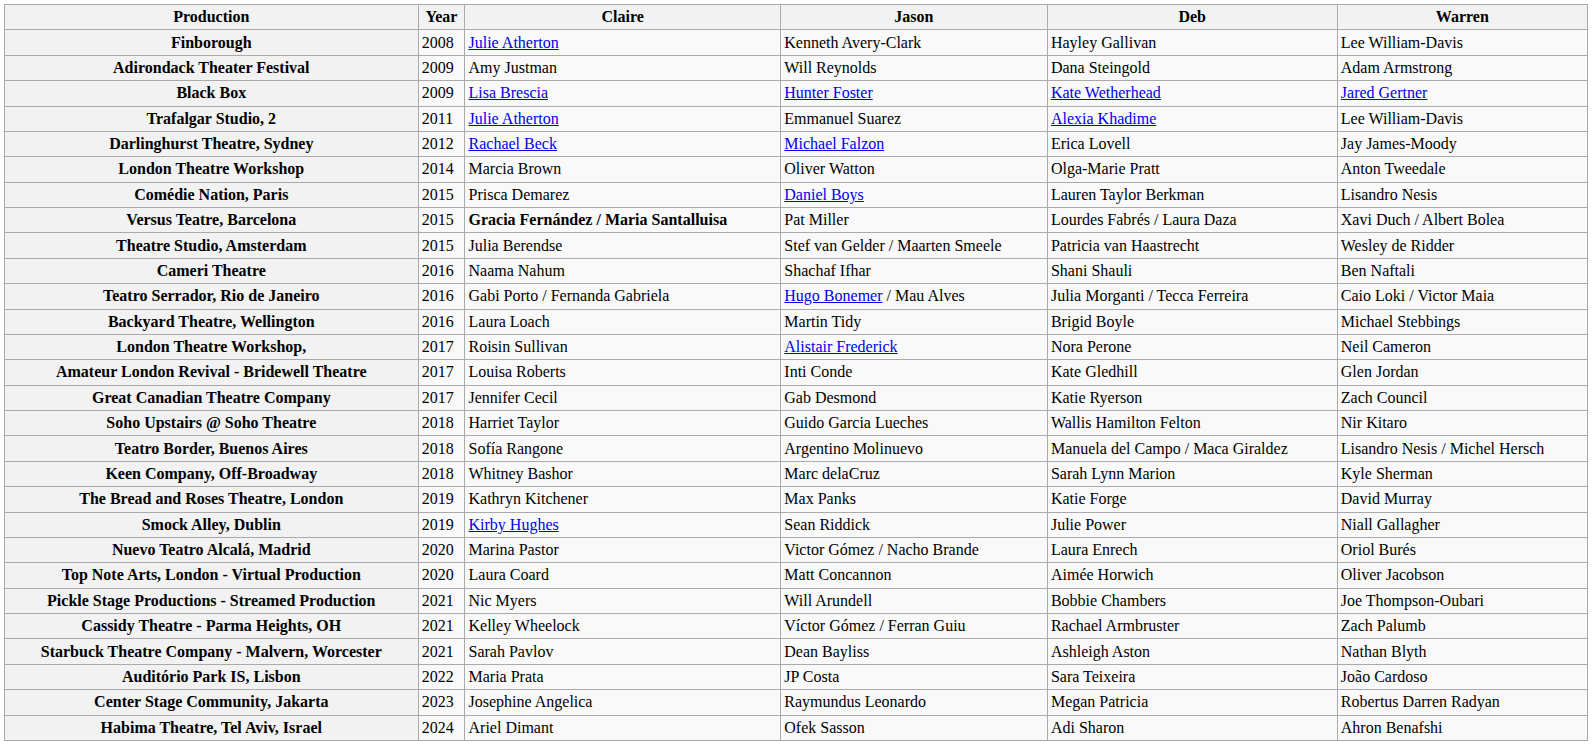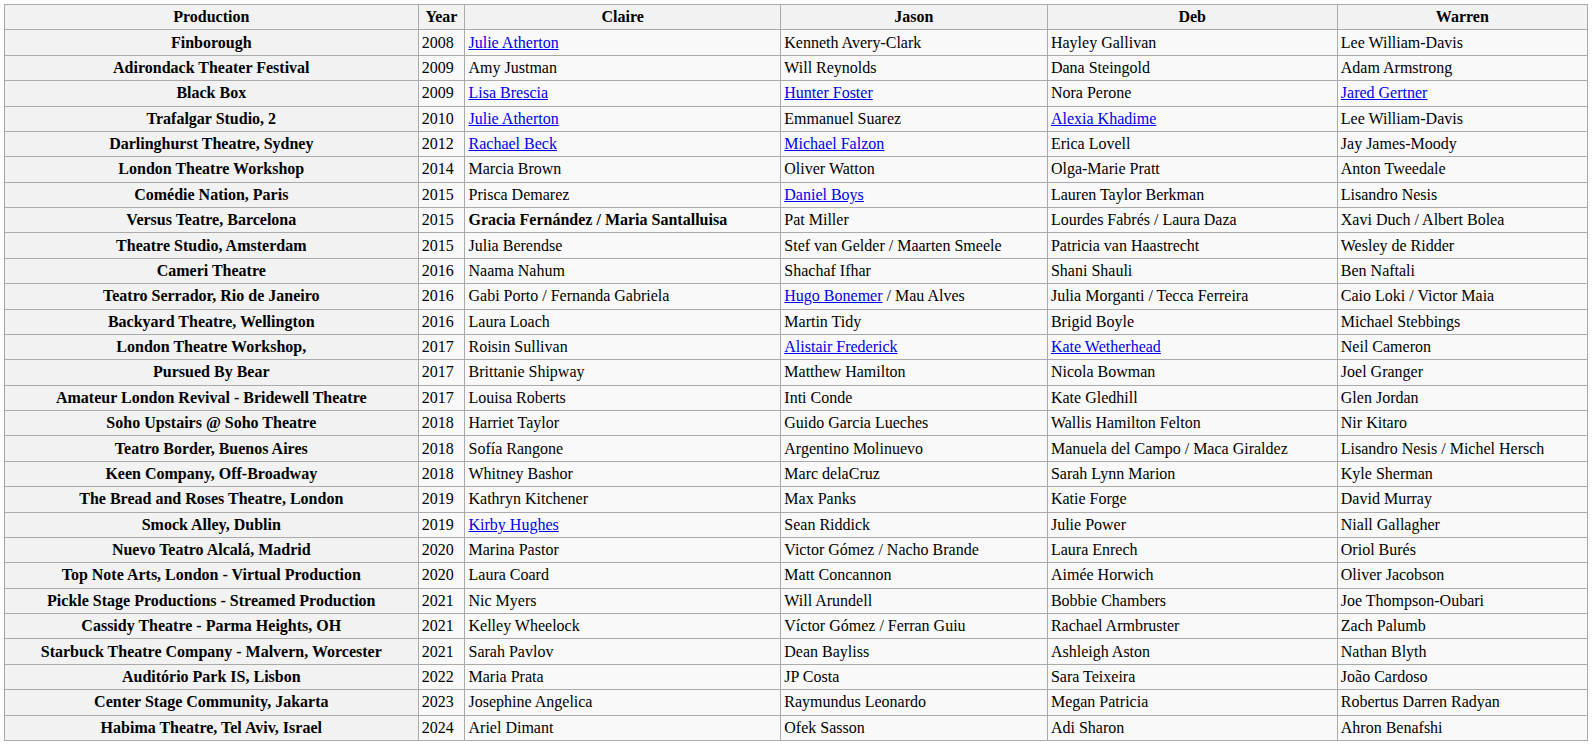Black Box | Deb: Kate Wetherhead -> Nora Perone
Trafalgar Studio, 2 | Year: 2011 -> 2010
London Theatre Workshop, | Deb: Nora Perone -> Kate Wetherhead
+ row: Pursued By Bear | 2017 | Brittanie Shipway | Matthew Hamilton | Nicola Bowman | Joel Granger
- row: Great Canadian Theatre Company | 2017 | Jennifer Cecil | Gab Desmond | Katie Ryerson | Zach Council
